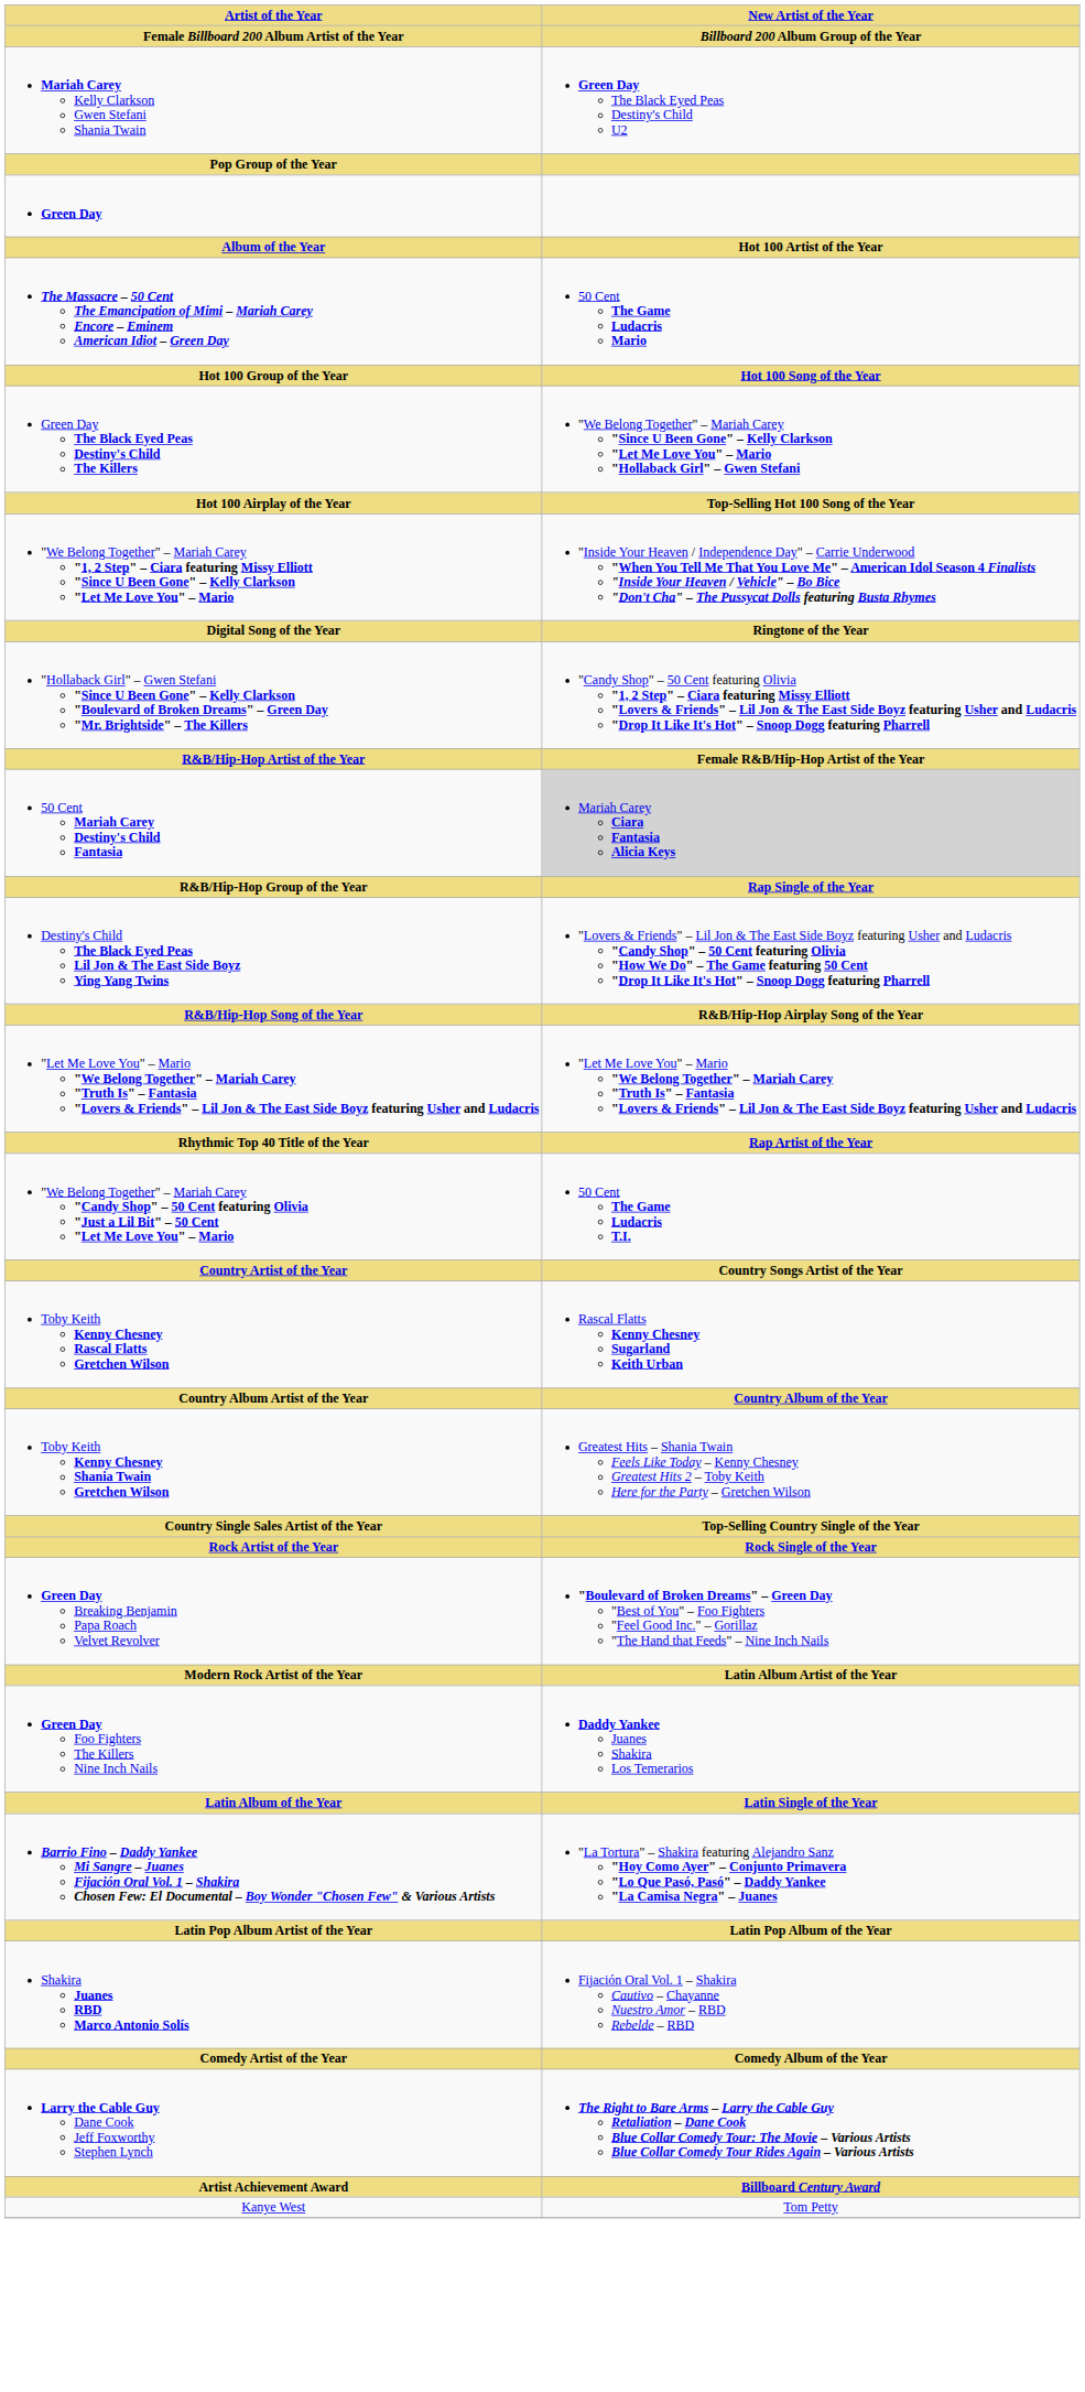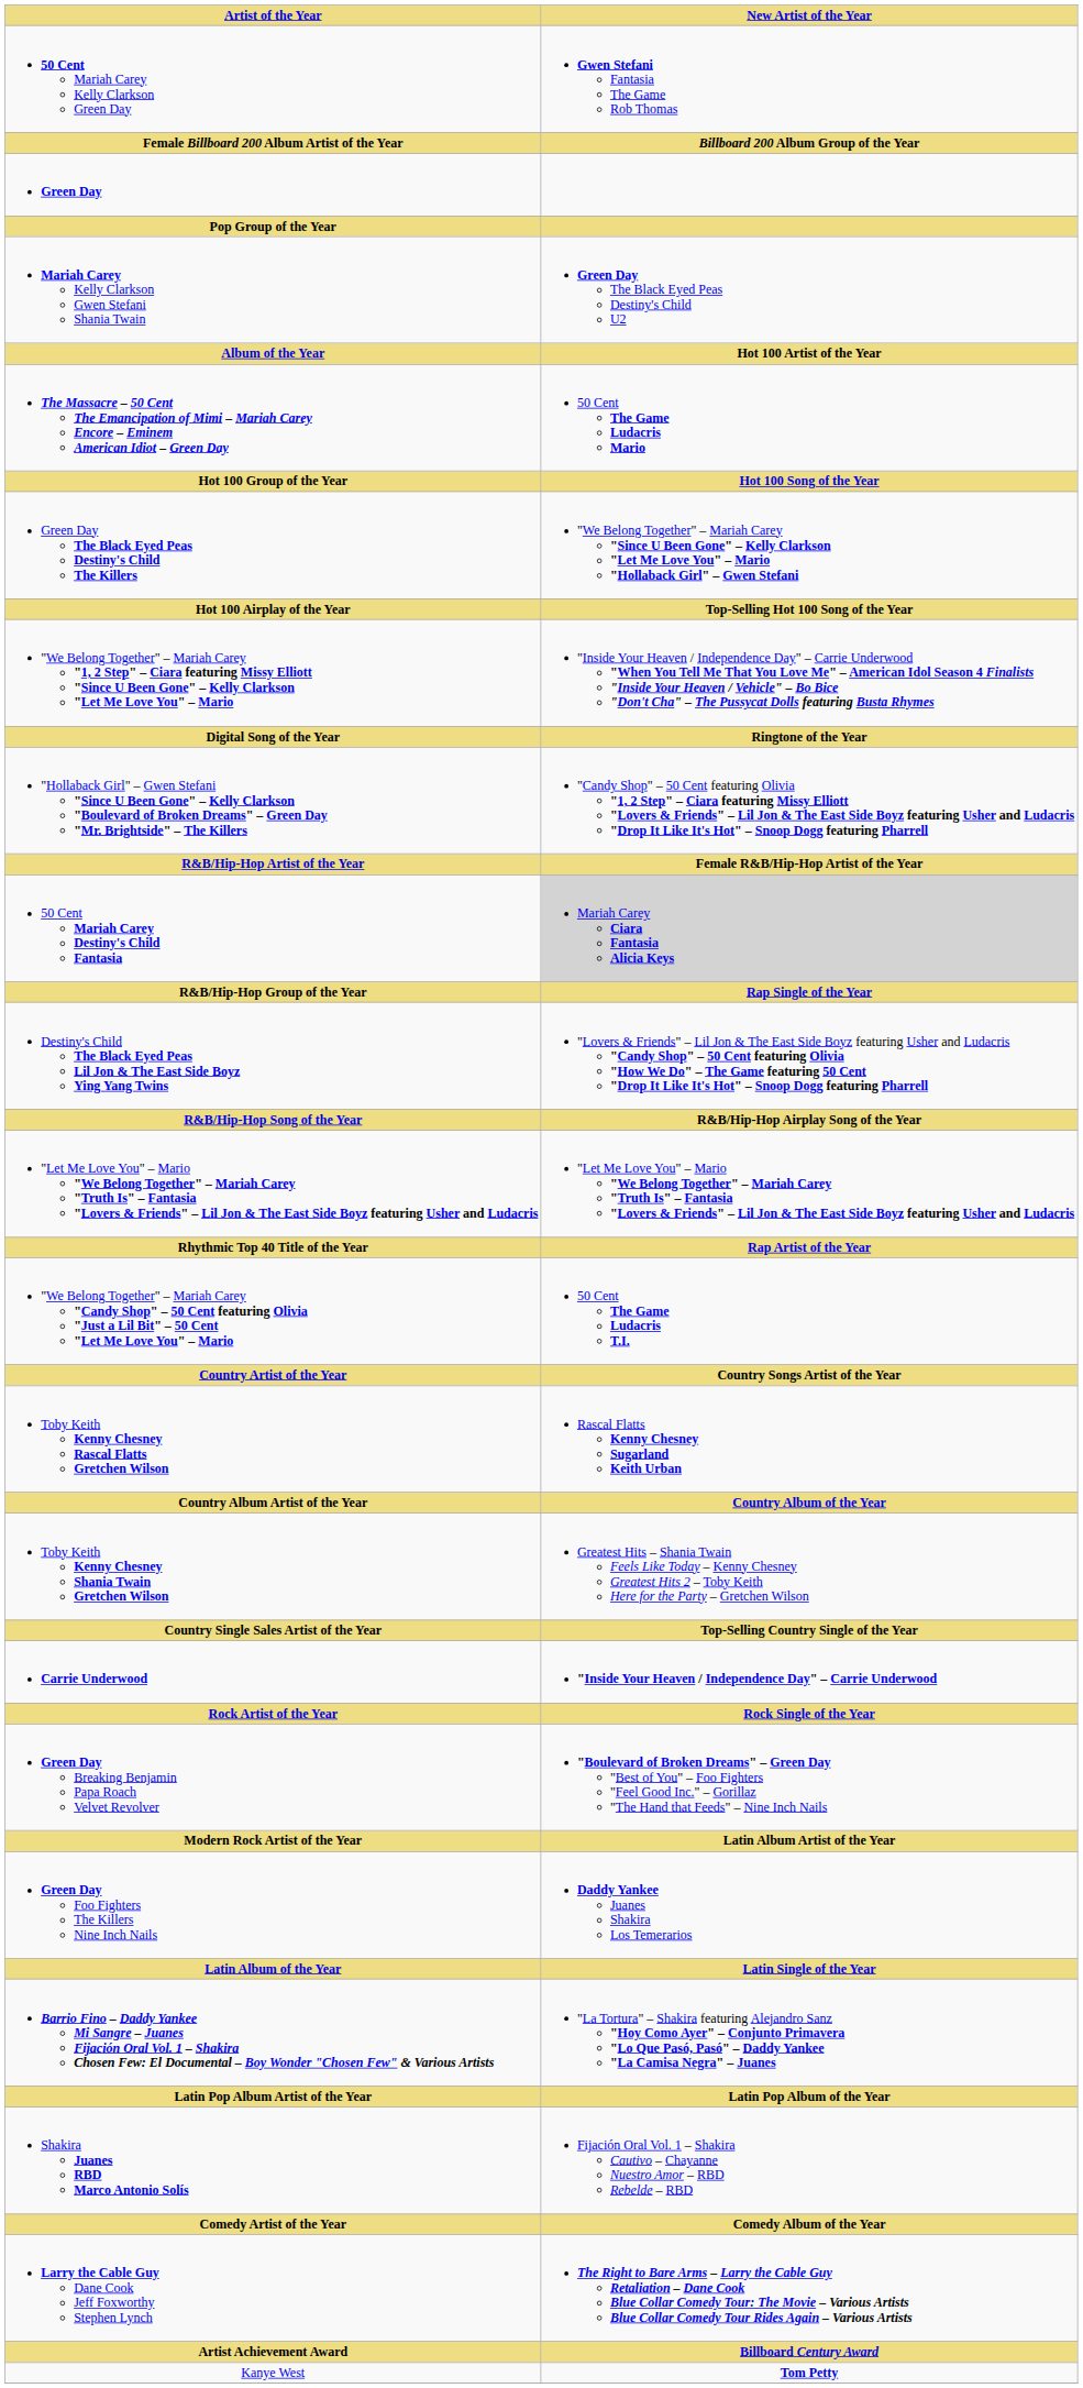+ row: 50 Cent Mariah Carey Kelly Clarkson Green Day | Gwen Stefani Fantasia The Game Rob Thomas
rows swapped: Mariah Carey Kelly Clarkson Gwen Stefani Shania Twain <-> Green Day
+ row: Carrie Underwood | "Inside Your Heaven / Independence Day" – Carrie Underwood
Kanye West | New Artist of the Year: normal -> bold
